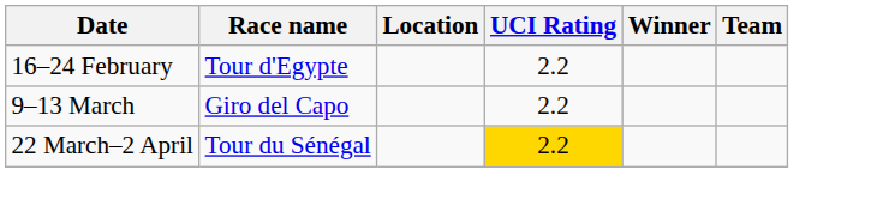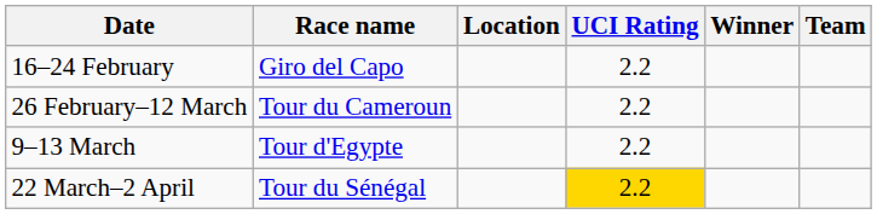16–24 February | Race name: Tour d'Egypte -> Giro del Capo
+ row: 26 February–12 March | Tour du Cameroun | 2.2
9–13 March | Race name: Giro del Capo -> Tour d'Egypte
